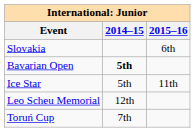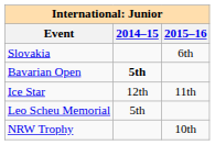Ice Star | 2014–15: 5th -> 12th
Leo Scheu Memorial | 2014–15: 12th -> 5th
+ row: NRW Trophy | 10th
- row: Toruń Cup | 7th
